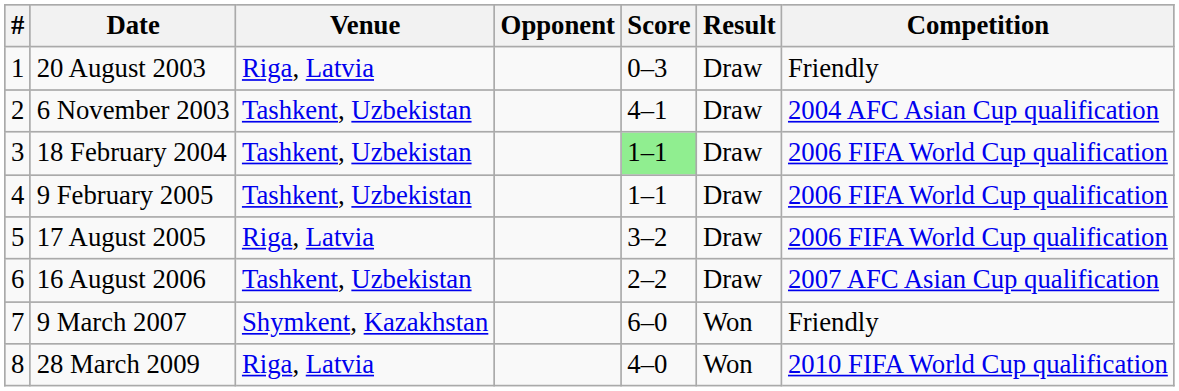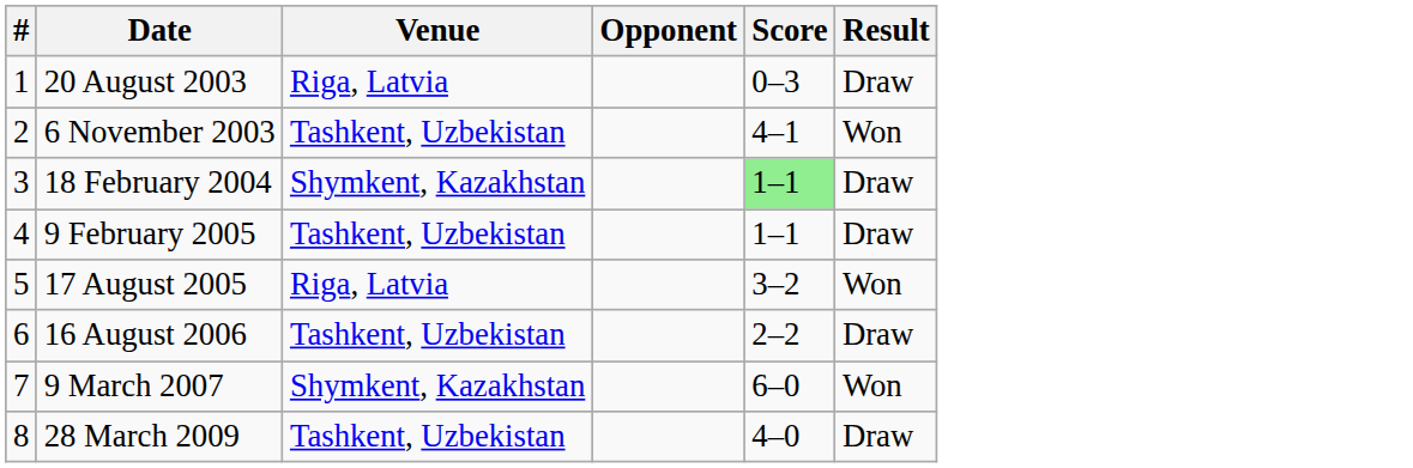- column: Competition | Friendly | 2004 AFC Asian Cup qualification | 2006 FIFA World Cup qualification | 2006 FIFA World Cup qualification | 2006 FIFA World Cup qualification | 2007 AFC Asian Cup qualification | Friendly | 2010 FIFA World Cup qualification
6 November 2003 | Result: Draw -> Won
18 February 2004 | Venue: Tashkent, Uzbekistan -> Shymkent, Kazakhstan
17 August 2005 | Result: Draw -> Won
28 March 2009 | Venue: Riga, Latvia -> Tashkent, Uzbekistan
28 March 2009 | Result: Won -> Draw
